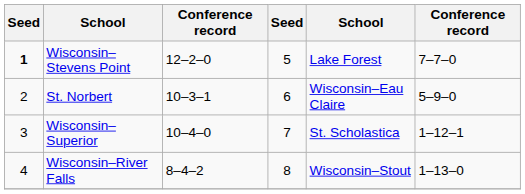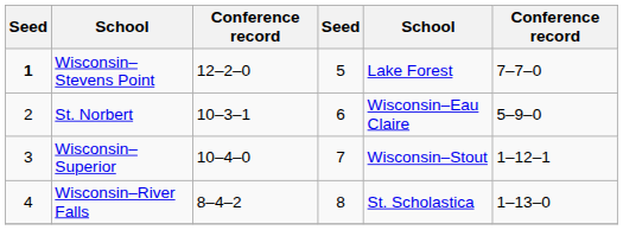Wisconsin–Superior | column 5: St. Scholastica -> Wisconsin–Stout
Wisconsin–River Falls | column 5: Wisconsin–Stout -> St. Scholastica
